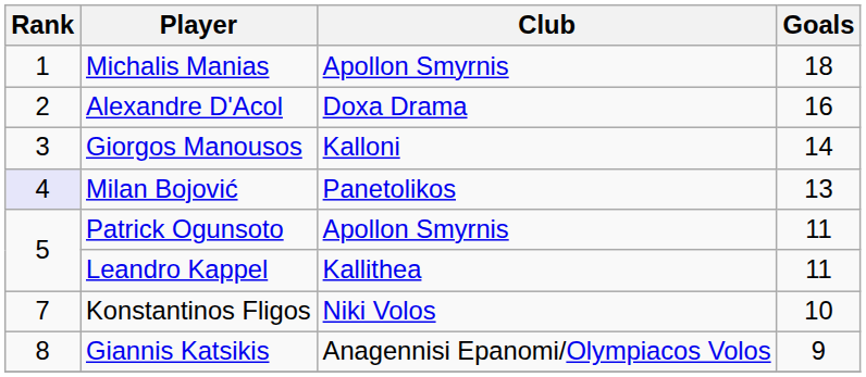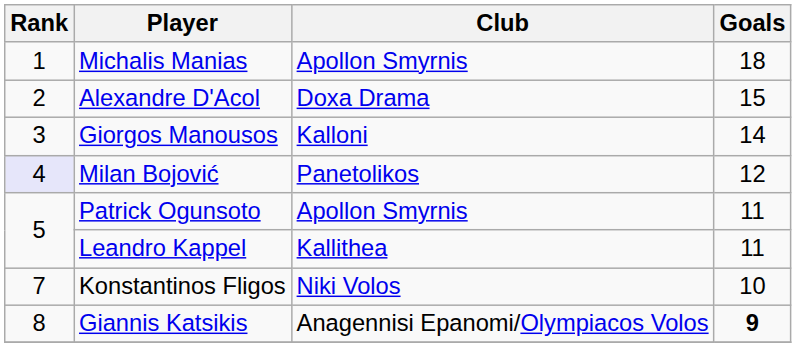Alexandre D'Acol | Goals: 16 -> 15
Milan Bojović | Goals: 13 -> 12
Giannis Katsikis | Goals: normal -> bold
